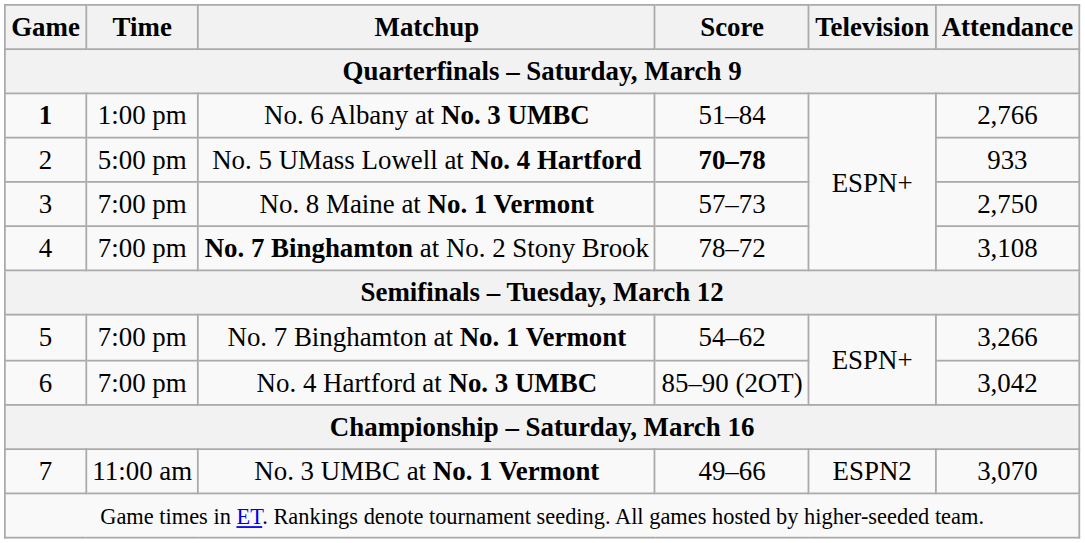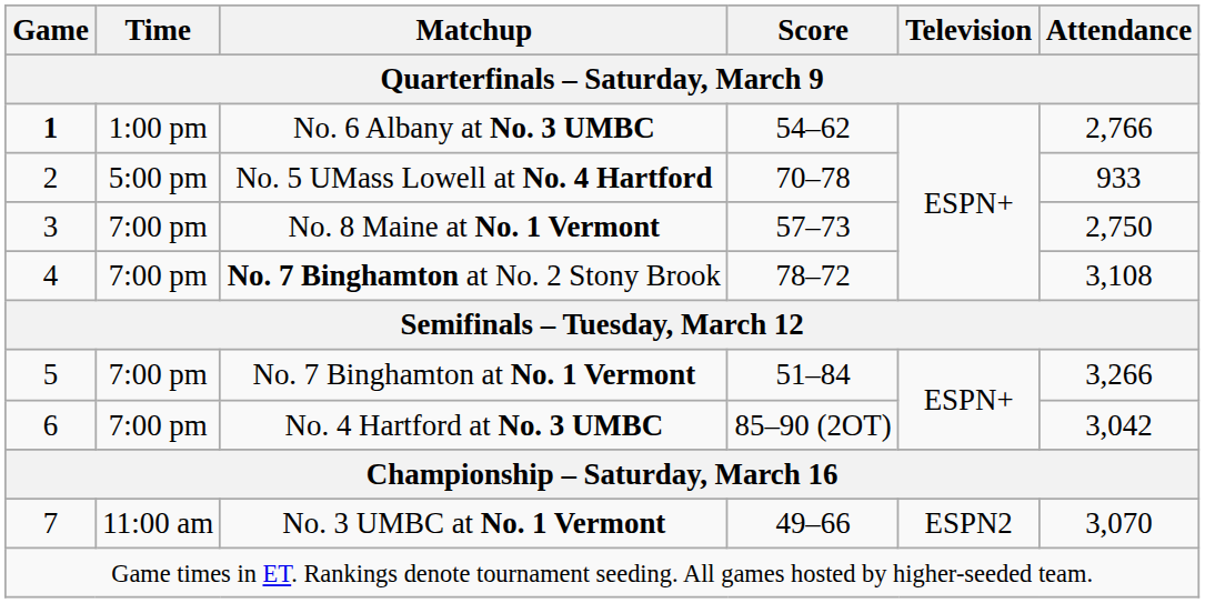No. 6 Albany at No. 3 UMBC | Score: 51–84 -> 54–62
No. 5 UMass Lowell at No. 4 Hartford | Score: bold -> normal
No. 7 Binghamton at No. 1 Vermont | Score: 54–62 -> 51–84
